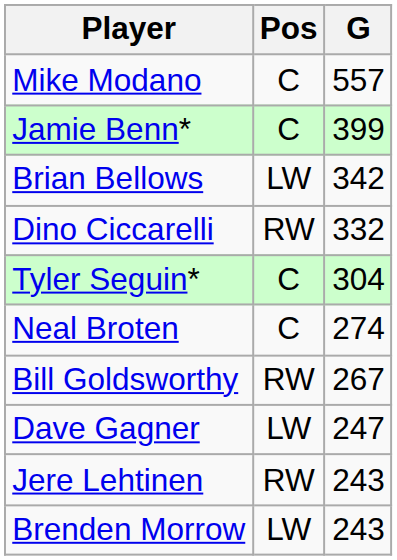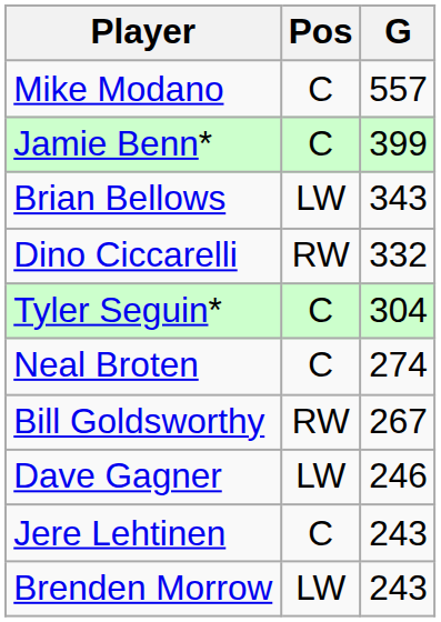Brian Bellows | G: 342 -> 343
Dave Gagner | G: 247 -> 246
Jere Lehtinen | Pos: RW -> C
